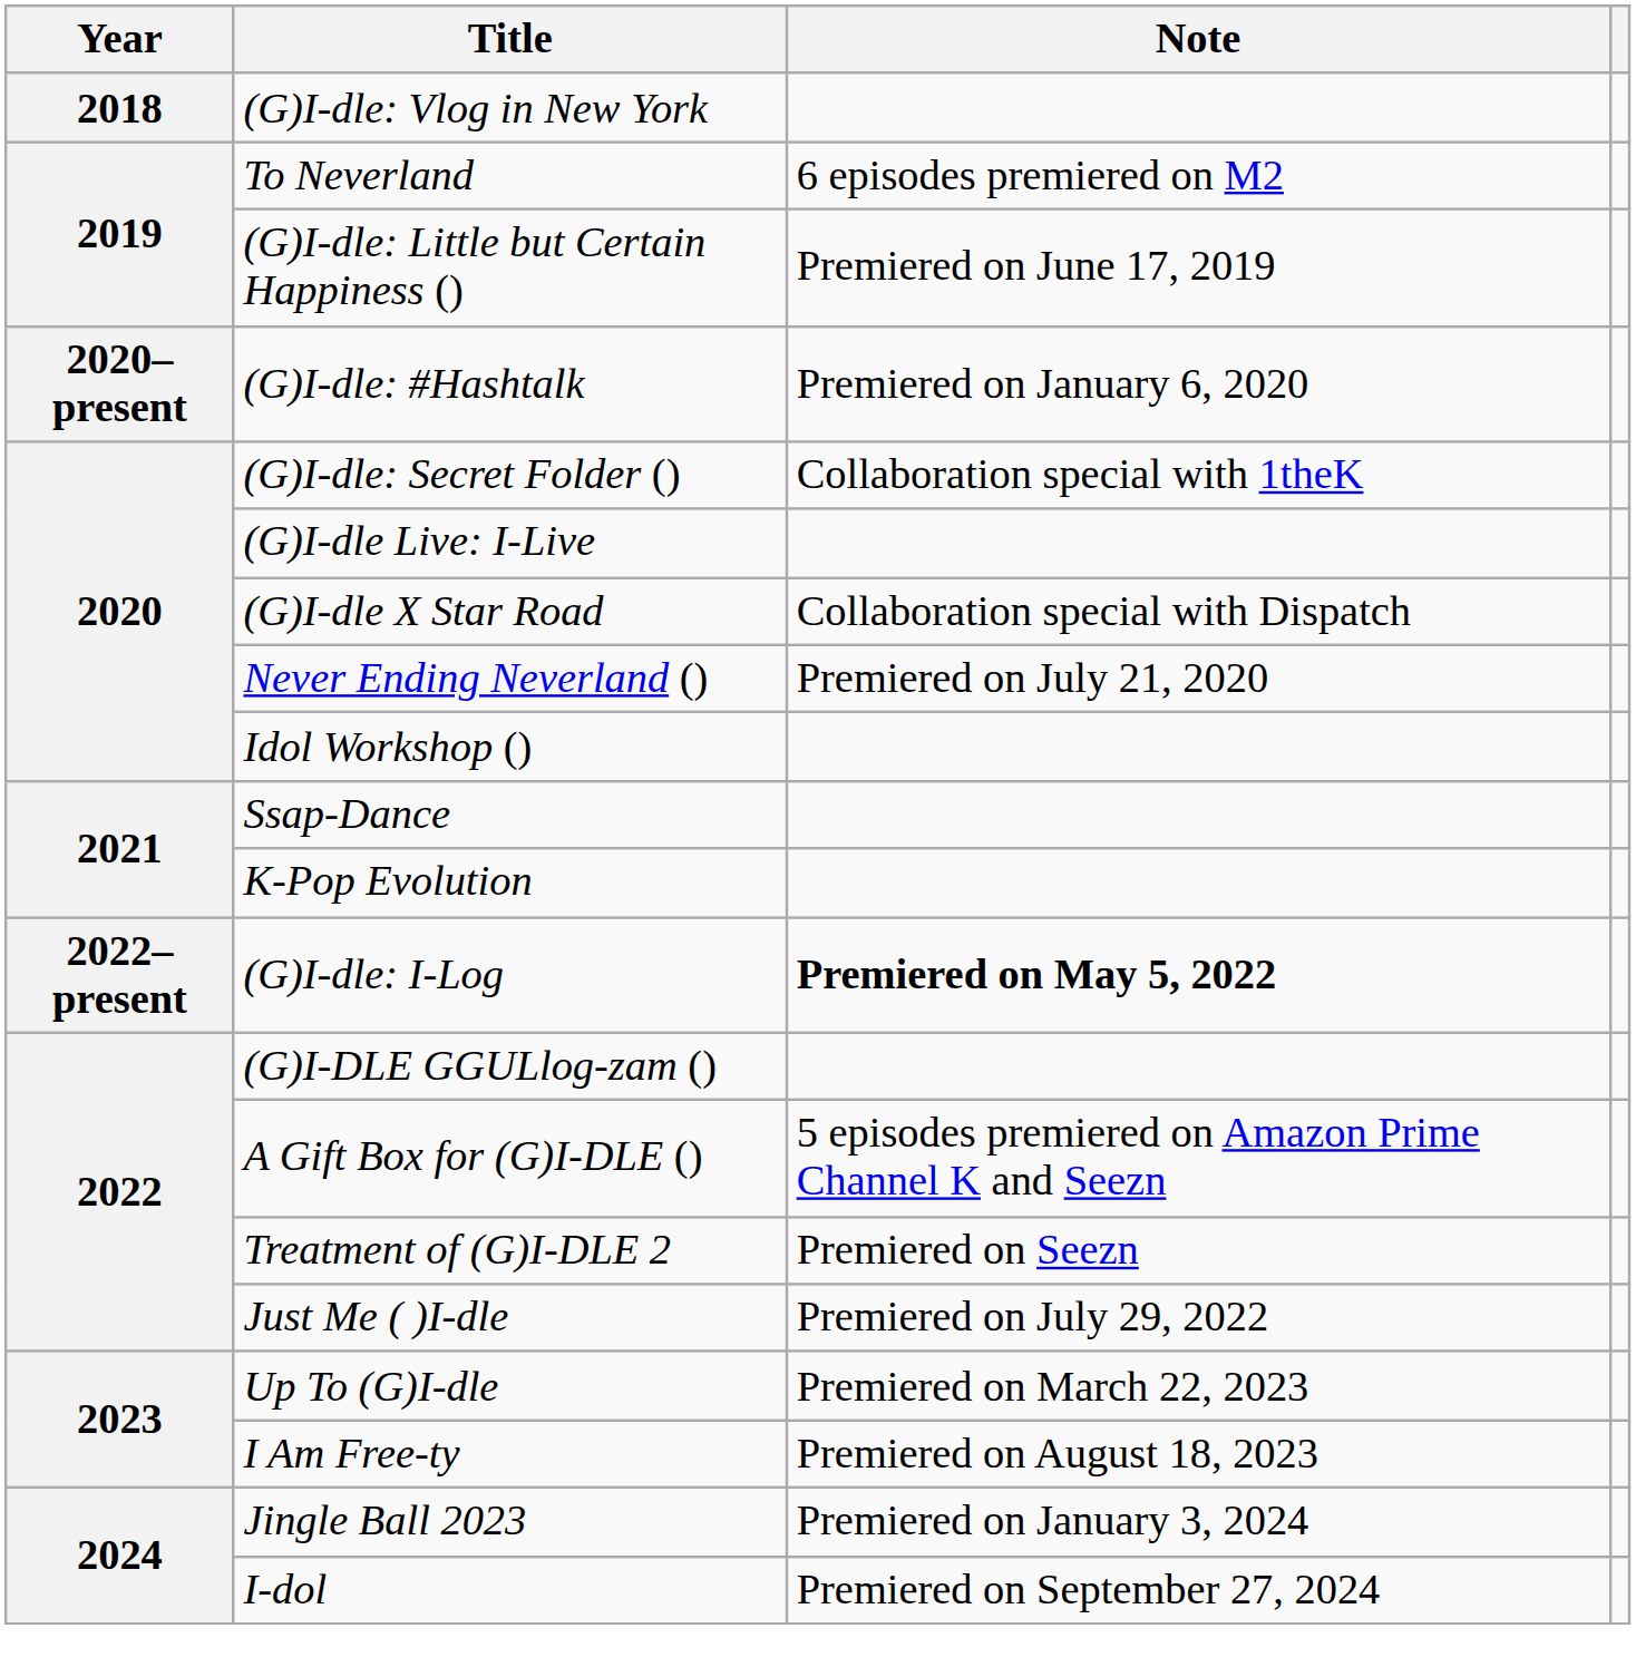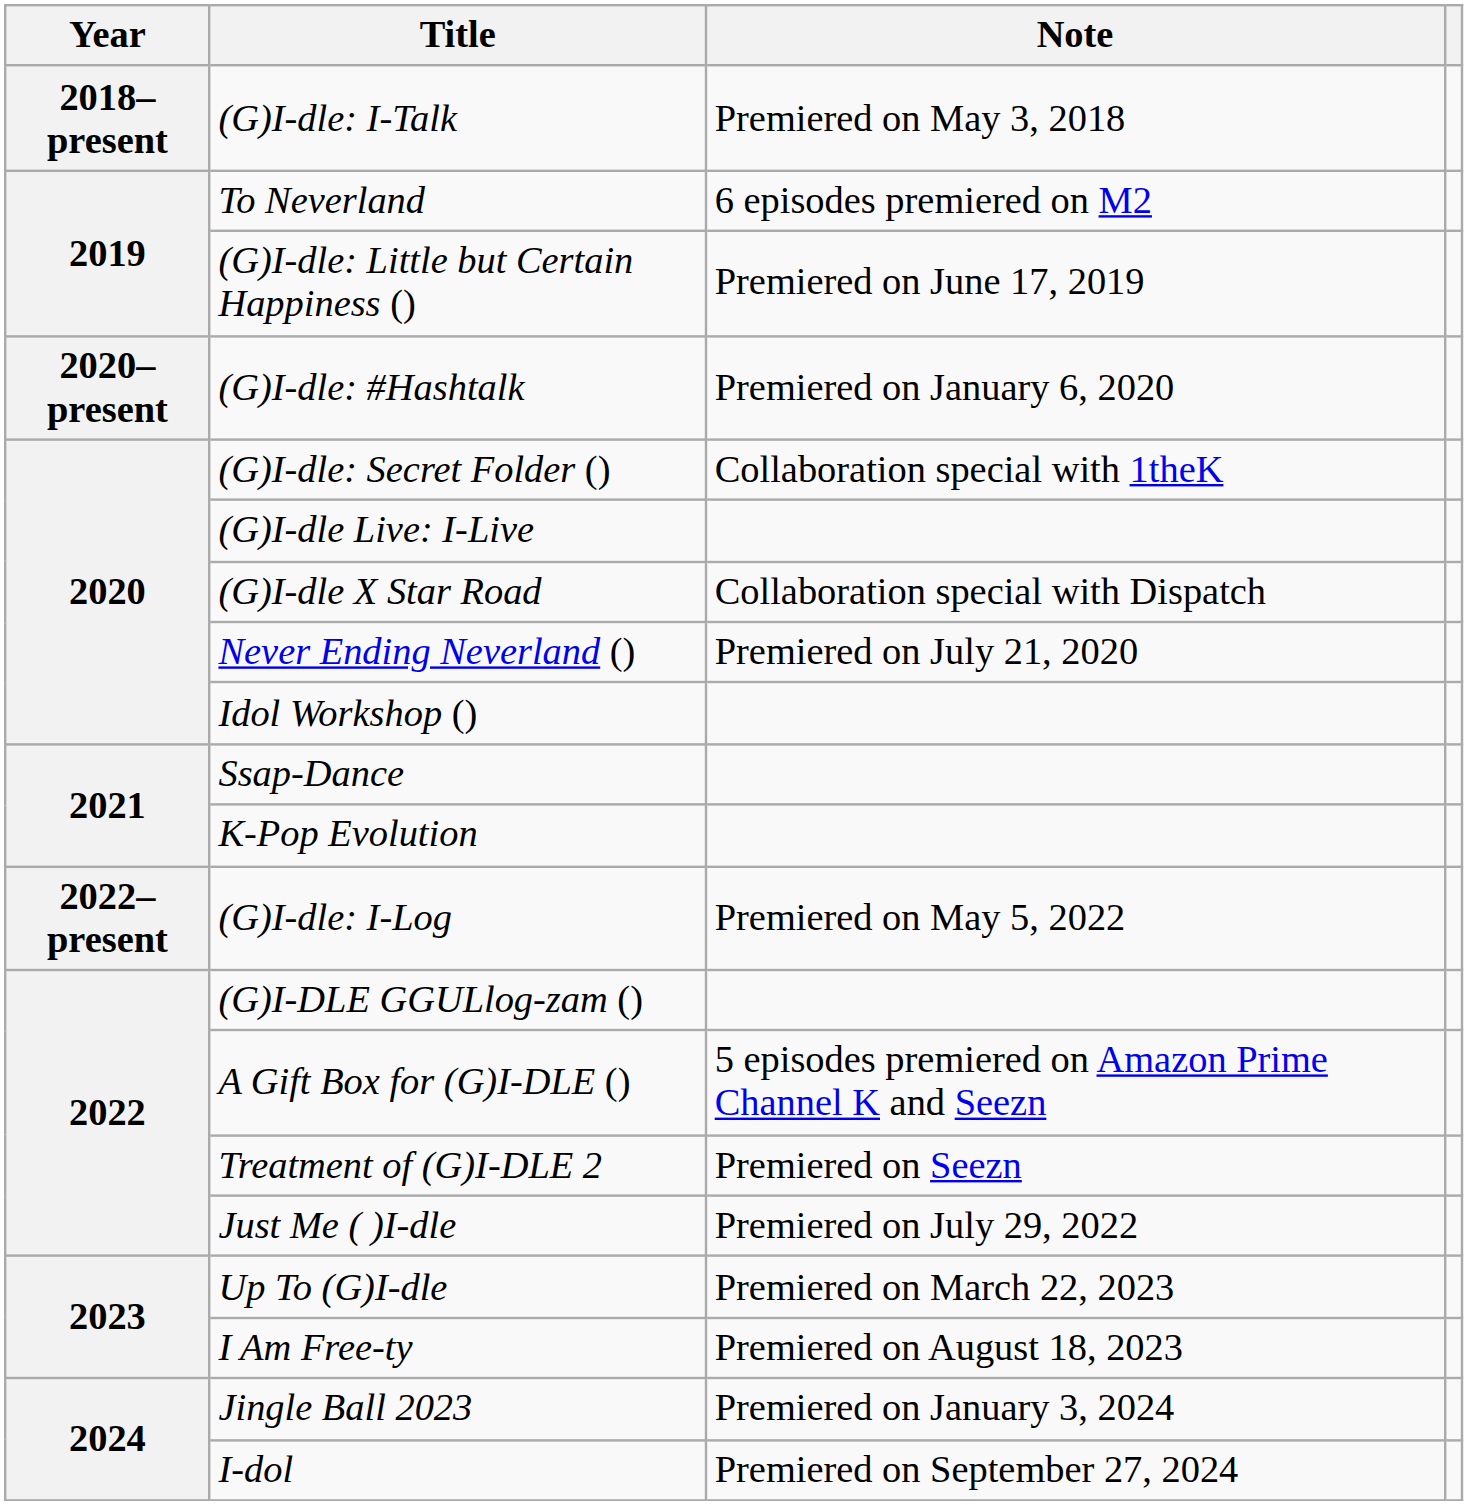+ row: 2018–present | (G)I-dle: I-Talk | Premiered on May 3, 2018
- row: 2018 | (G)I-dle: Vlog in New York
(G)I-dle: I-Log | Note: bold -> normal
